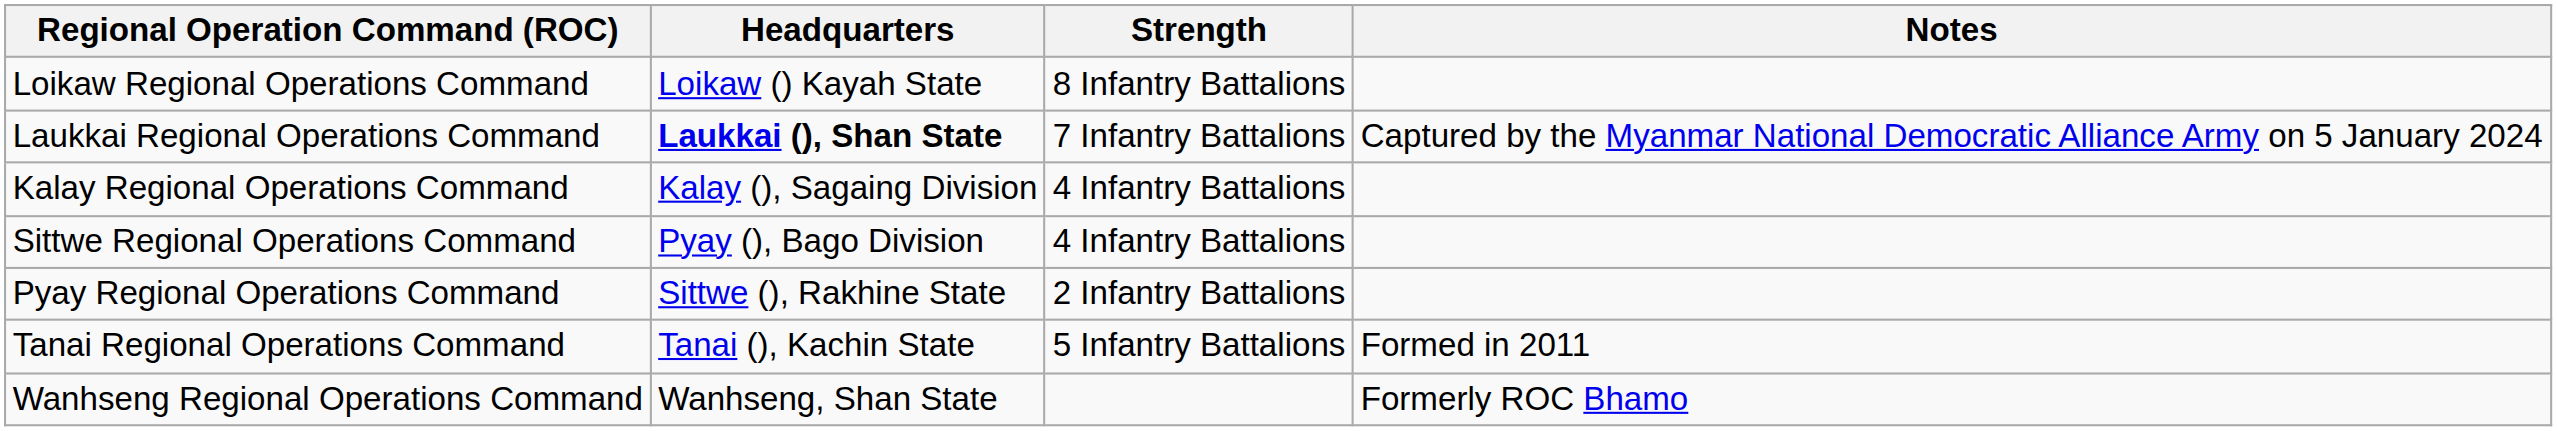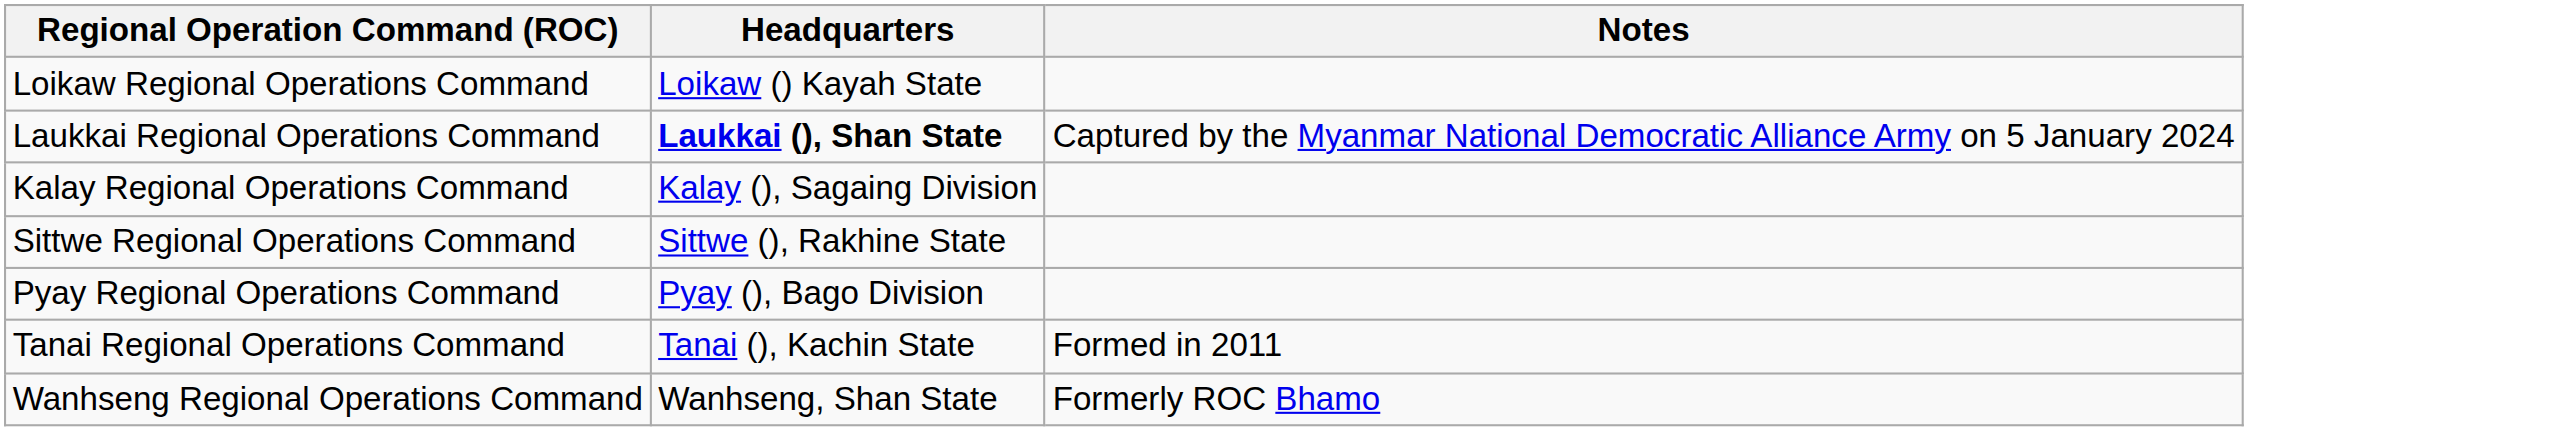- column: Strength | 8 Infantry Battalions | 7 Infantry Battalions | 4 Infantry Battalions | 4 Infantry Battalions | 2 Infantry Battalions | 5 Infantry Battalions
Sittwe Regional Operations Command | Headquarters: Pyay (), Bago Division -> Sittwe (), Rakhine State
Pyay Regional Operations Command | Headquarters: Sittwe (), Rakhine State -> Pyay (), Bago Division
